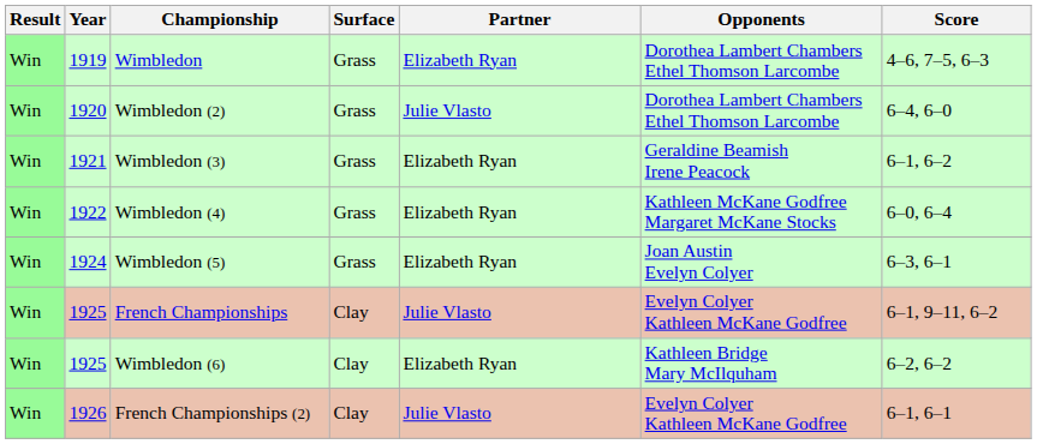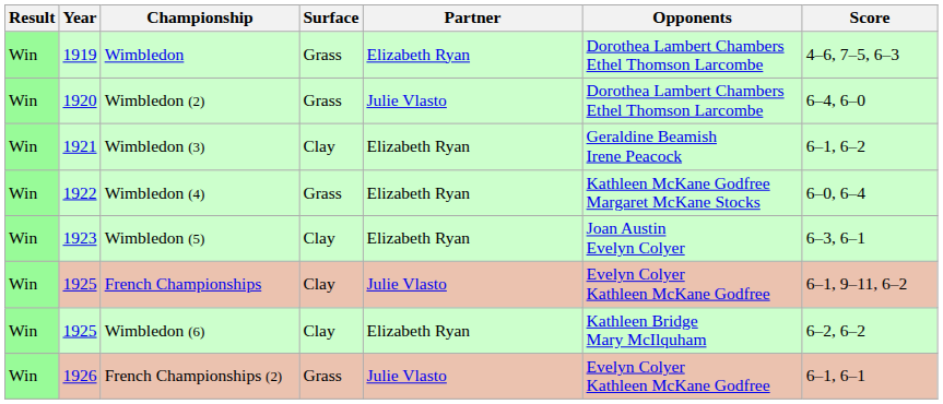Wimbledon (3) | Surface: Grass -> Clay
Wimbledon (5) | Year: 1924 -> 1923
Wimbledon (5) | Surface: Grass -> Clay
French Championships (2) | Surface: Clay -> Grass
